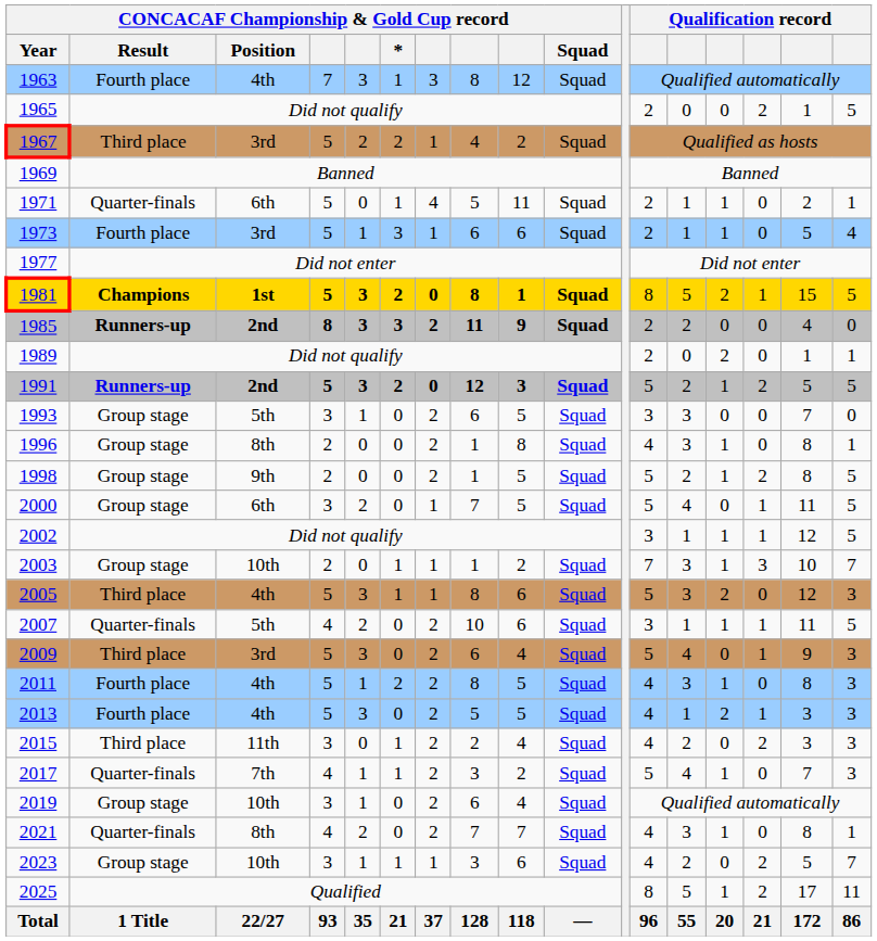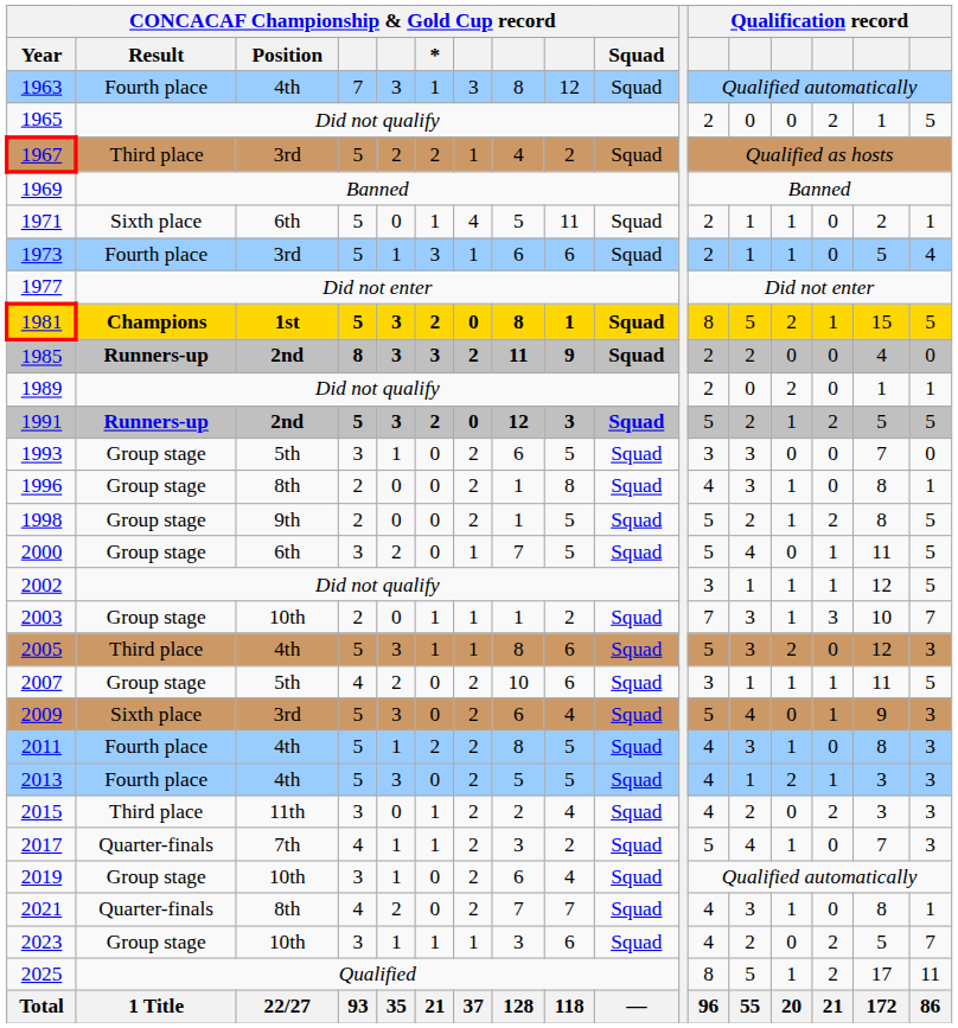1971 | CONCACAF Championship & Gold Cup record / Result: Quarter-finals -> Sixth place
2007 | CONCACAF Championship & Gold Cup record / Result: Quarter-finals -> Group stage
2009 | CONCACAF Championship & Gold Cup record / Result: Third place -> Sixth place
